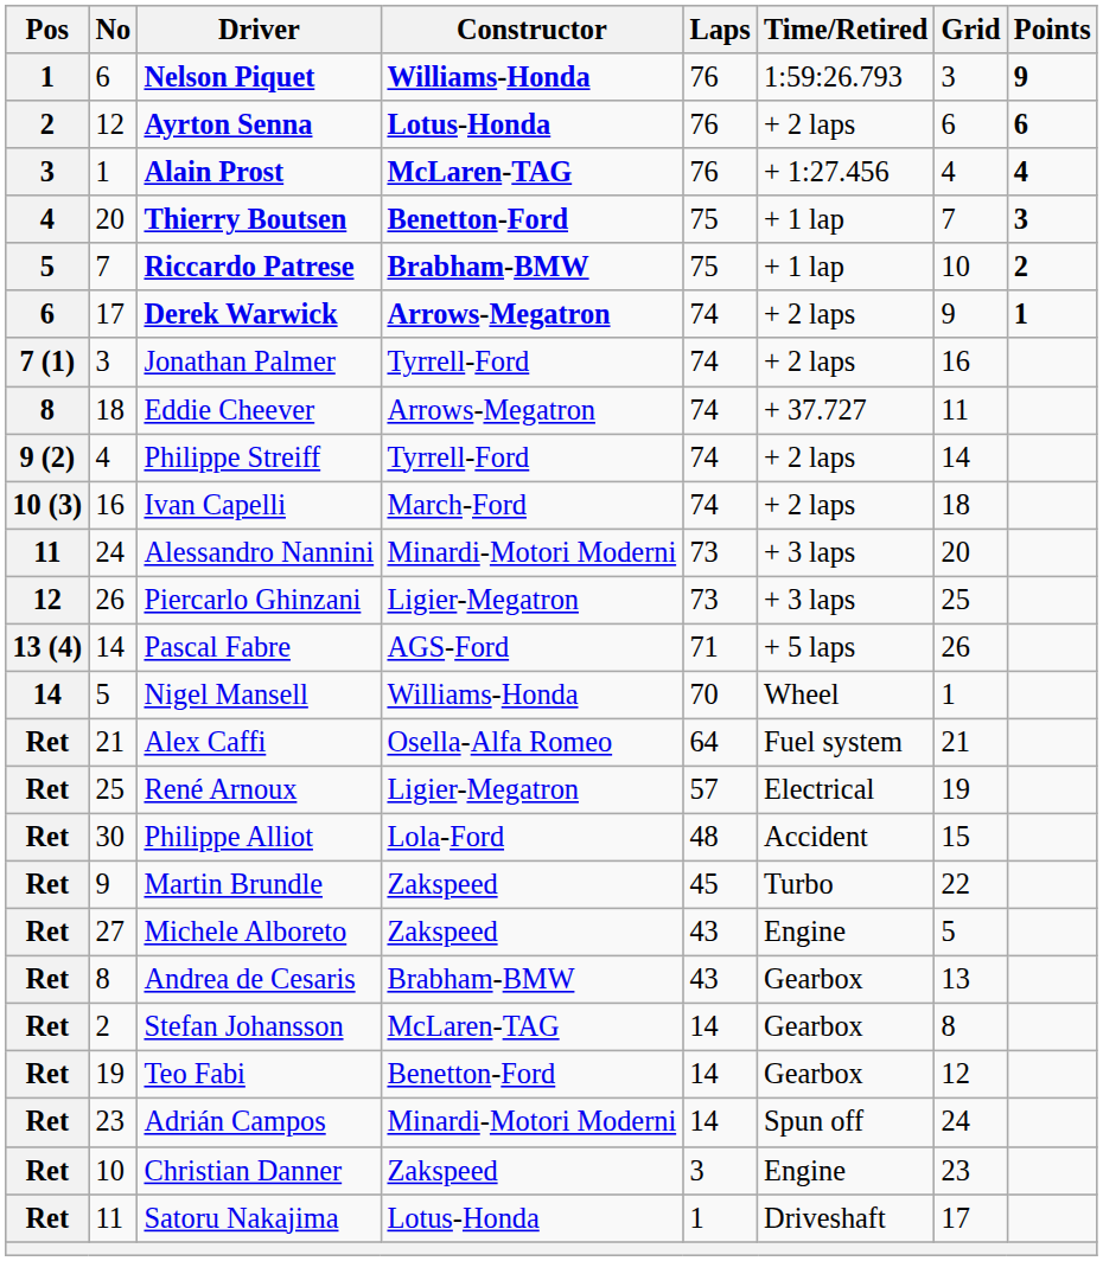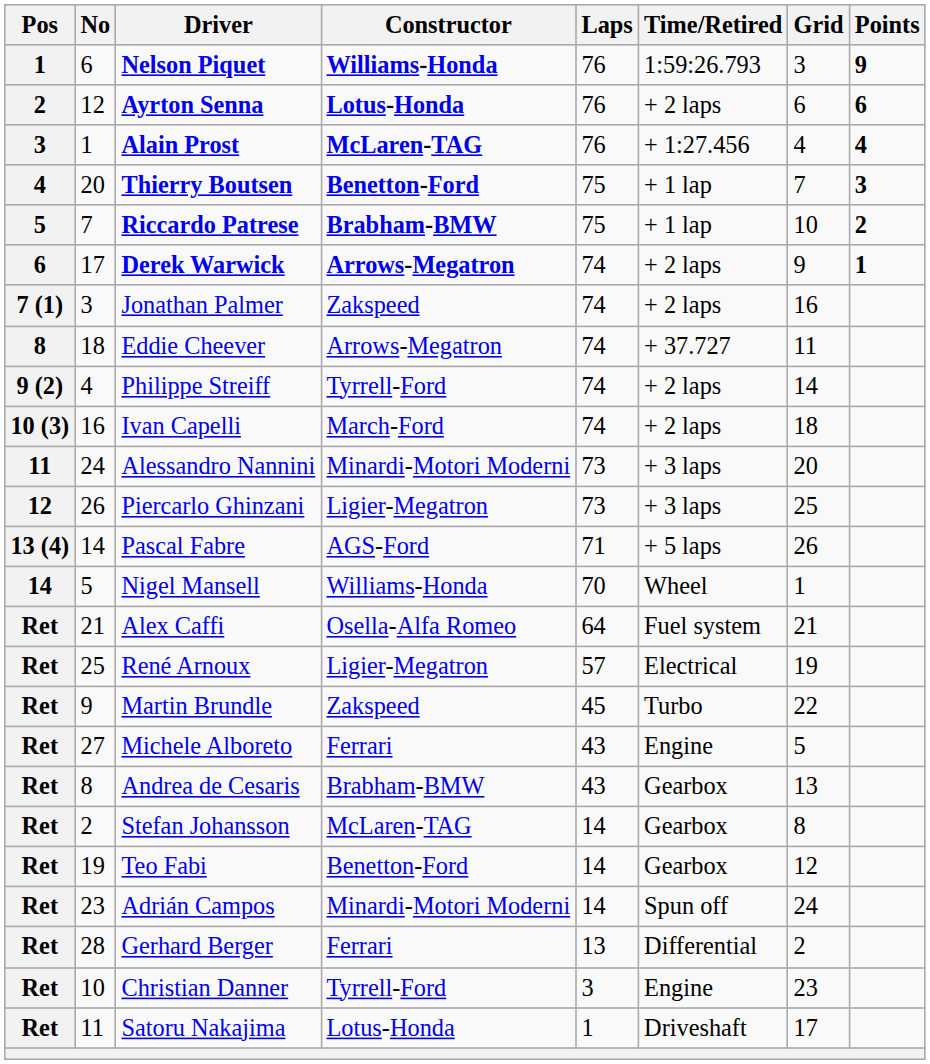Jonathan Palmer | Constructor: Tyrrell-Ford -> Zakspeed
- row: Ret | 30 | Philippe Alliot | Lola-Ford | 48 | Accident | 15
Michele Alboreto | Constructor: Zakspeed -> Ferrari
+ row: Ret | 28 | Gerhard Berger | Ferrari | 13 | Differential | 2
Christian Danner | Constructor: Zakspeed -> Tyrrell-Ford
